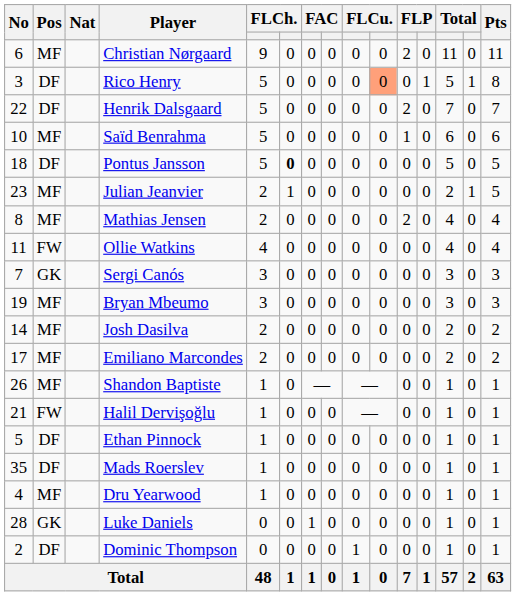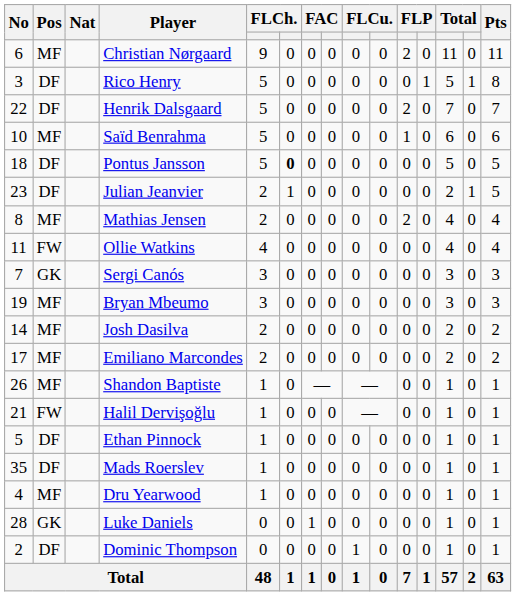Rico Henry | column 10: lightsalmon background -> no background
Julian Jeanvier | Pos: MF -> DF
